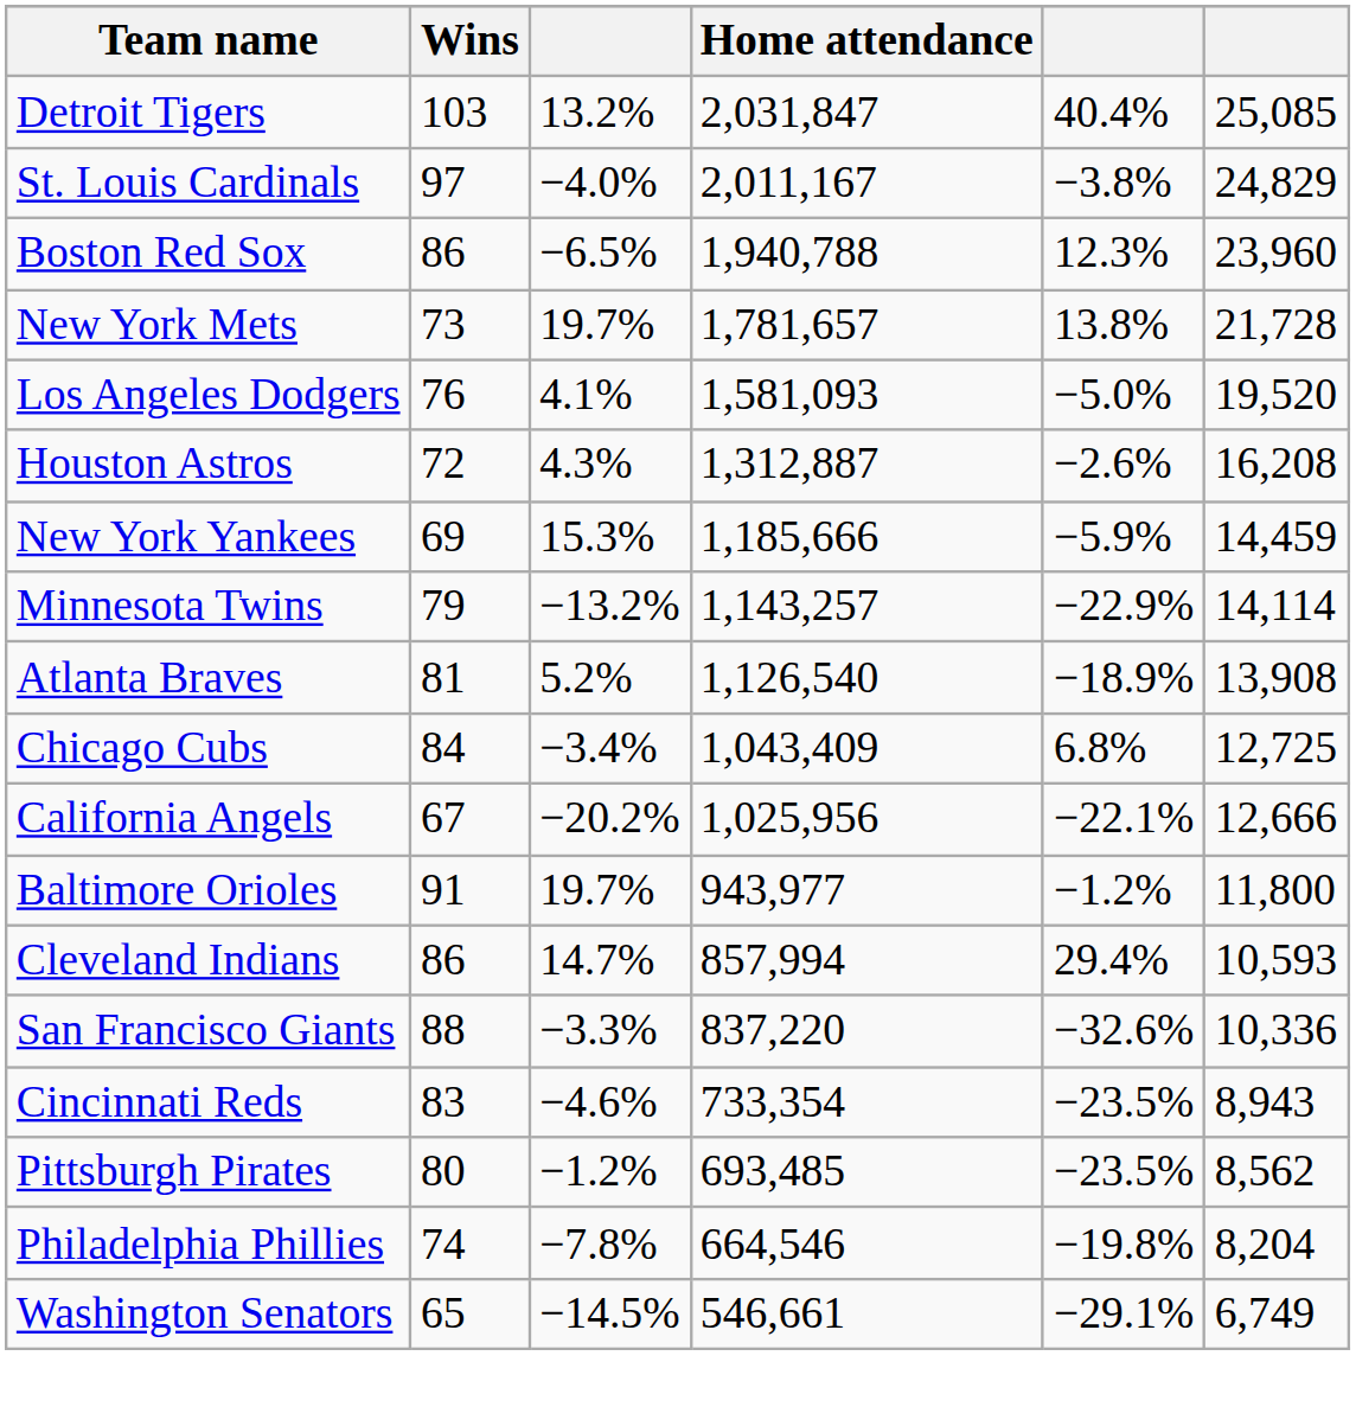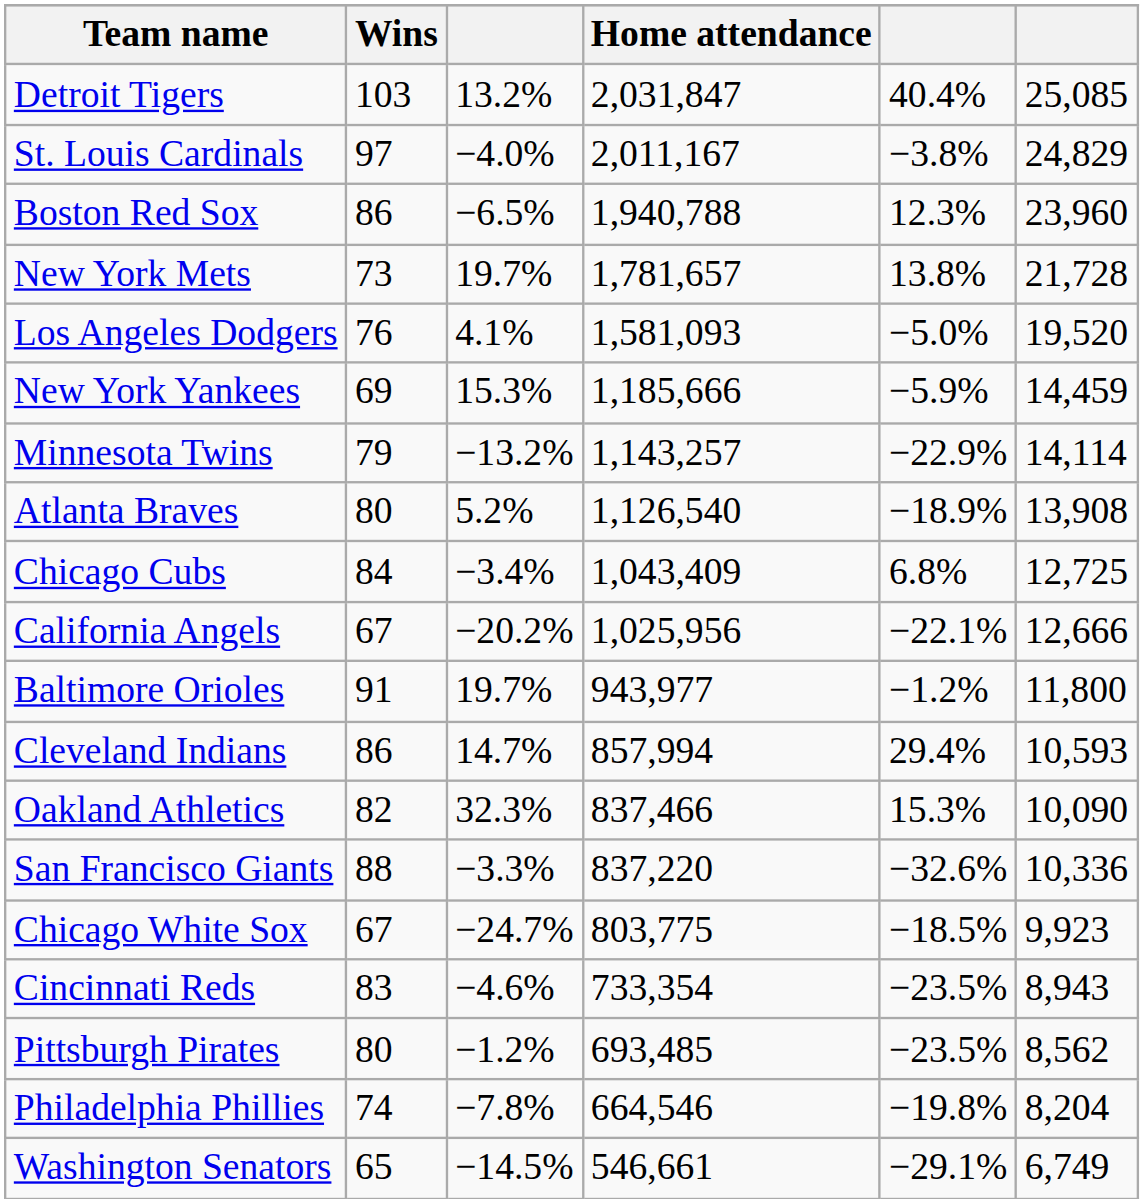- row: Houston Astros | 72 | 4.3% | 1,312,887 | −2.6% | 16,208
Atlanta Braves | Wins: 81 -> 80
+ row: Oakland Athletics | 82 | 32.3% | 837,466 | 15.3% | 10,090
+ row: Chicago White Sox | 67 | −24.7% | 803,775 | −18.5% | 9,923
